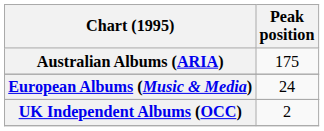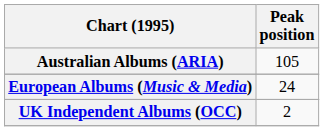Australian Albums (ARIA) | Peak position: 175 -> 105
